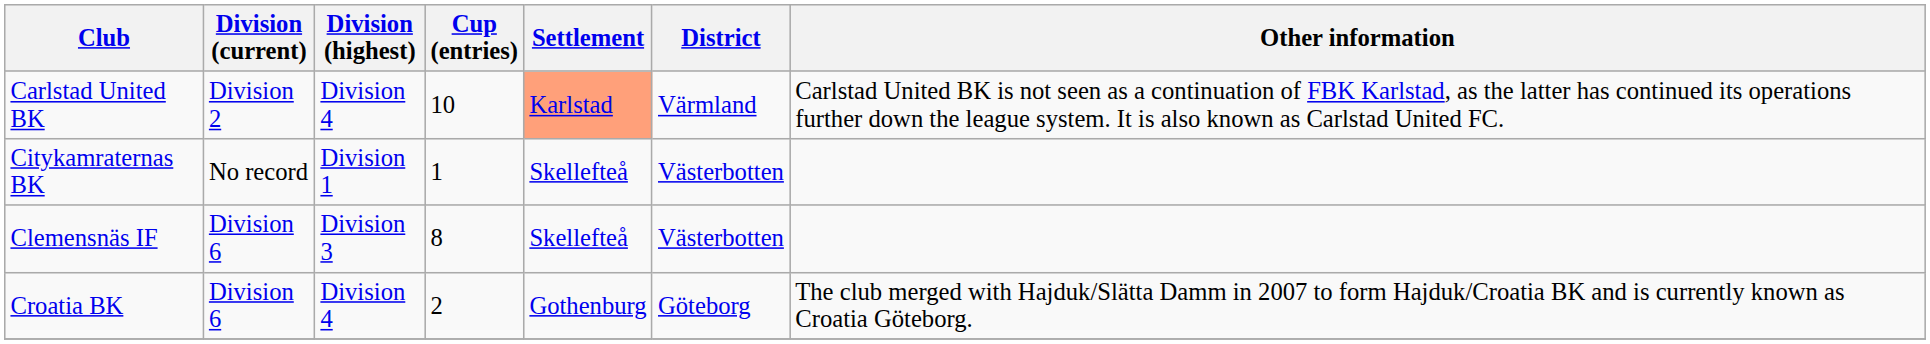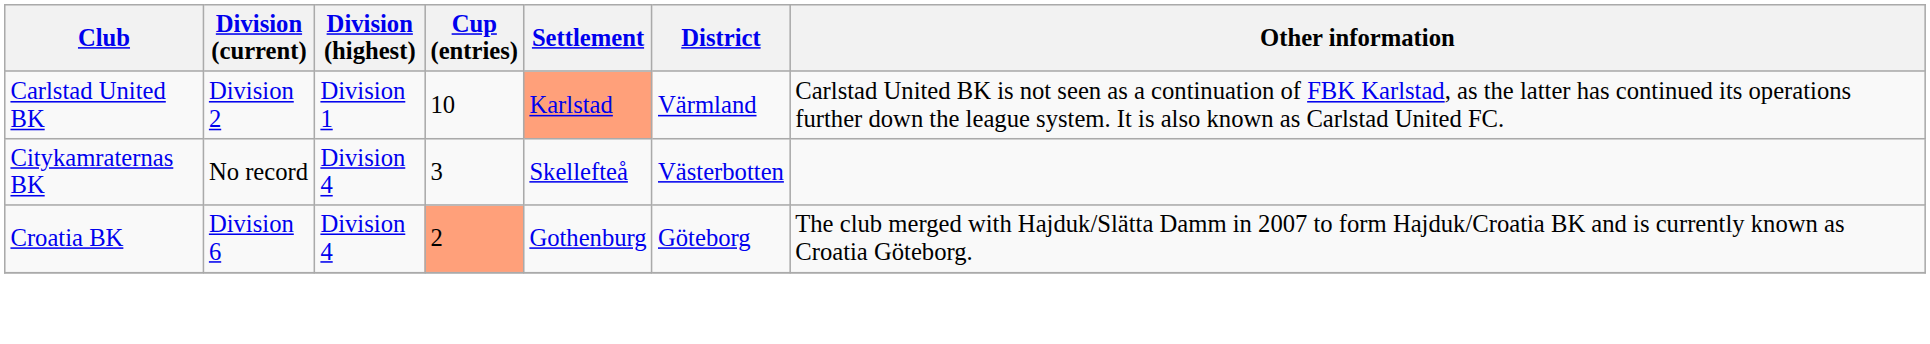Carlstad United BK | Division (highest): Division 4 -> Division 1
Citykamraternas BK | Division (highest): Division 1 -> Division 4
Citykamraternas BK | Cup (entries): 1 -> 3
- row: Clemensnäs IF | Division 6 | Division 3 | 8 | Skellefteå | Västerbotten
Croatia BK | Cup (entries): no background -> lightsalmon background
